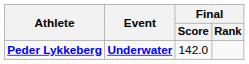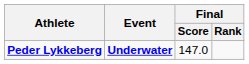Peder Lykkeberg | Final / Score: 142.0 -> 147.0
